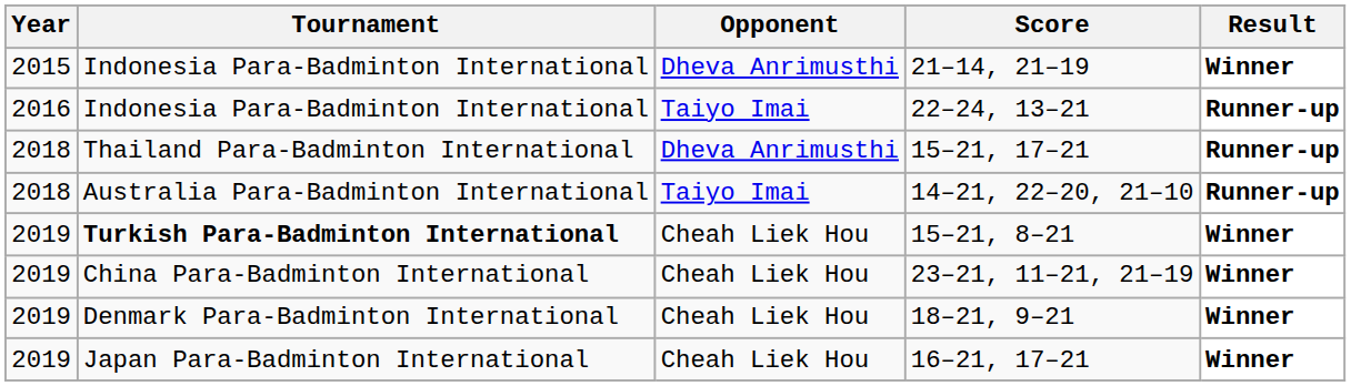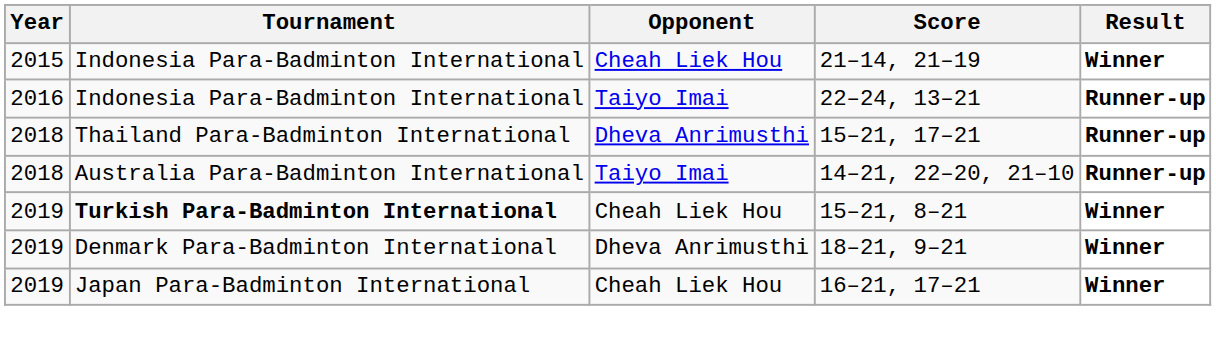21–14, 21–19 | Opponent: Dheva Anrimusthi -> Cheah Liek Hou
- row: 2019 | China Para-Badminton International | Cheah Liek Hou | 23–21, 11–21, 21–19 | Winner
18–21, 9–21 | Opponent: Cheah Liek Hou -> Dheva Anrimusthi
